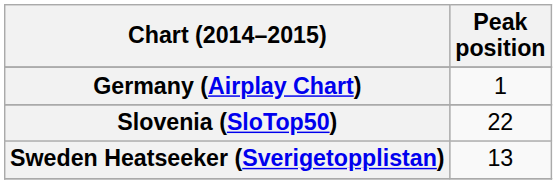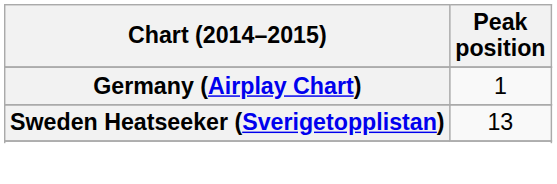- row: Slovenia (SloTop50) | 22
